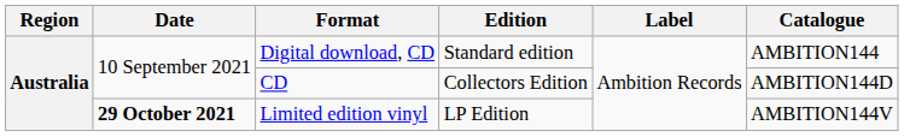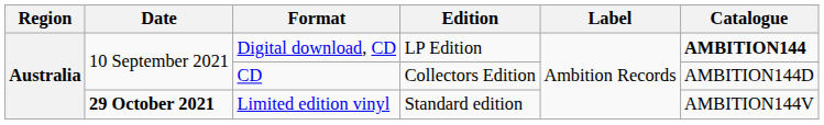Digital download, CD | Edition: Standard edition -> LP Edition
Digital download, CD | Catalogue: normal -> bold
Limited edition vinyl | Edition: LP Edition -> Standard edition
